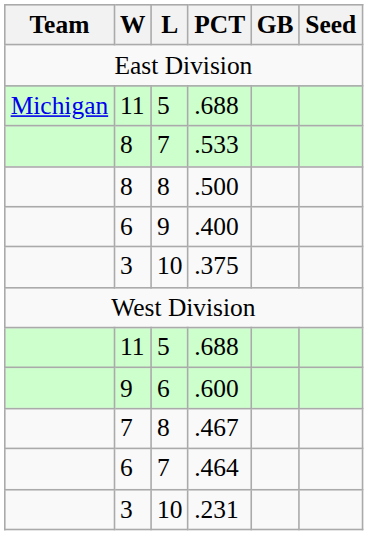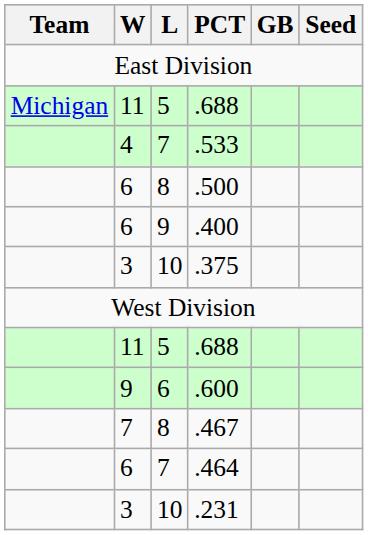.533 | W: 8 -> 4
.500 | W: 8 -> 6
